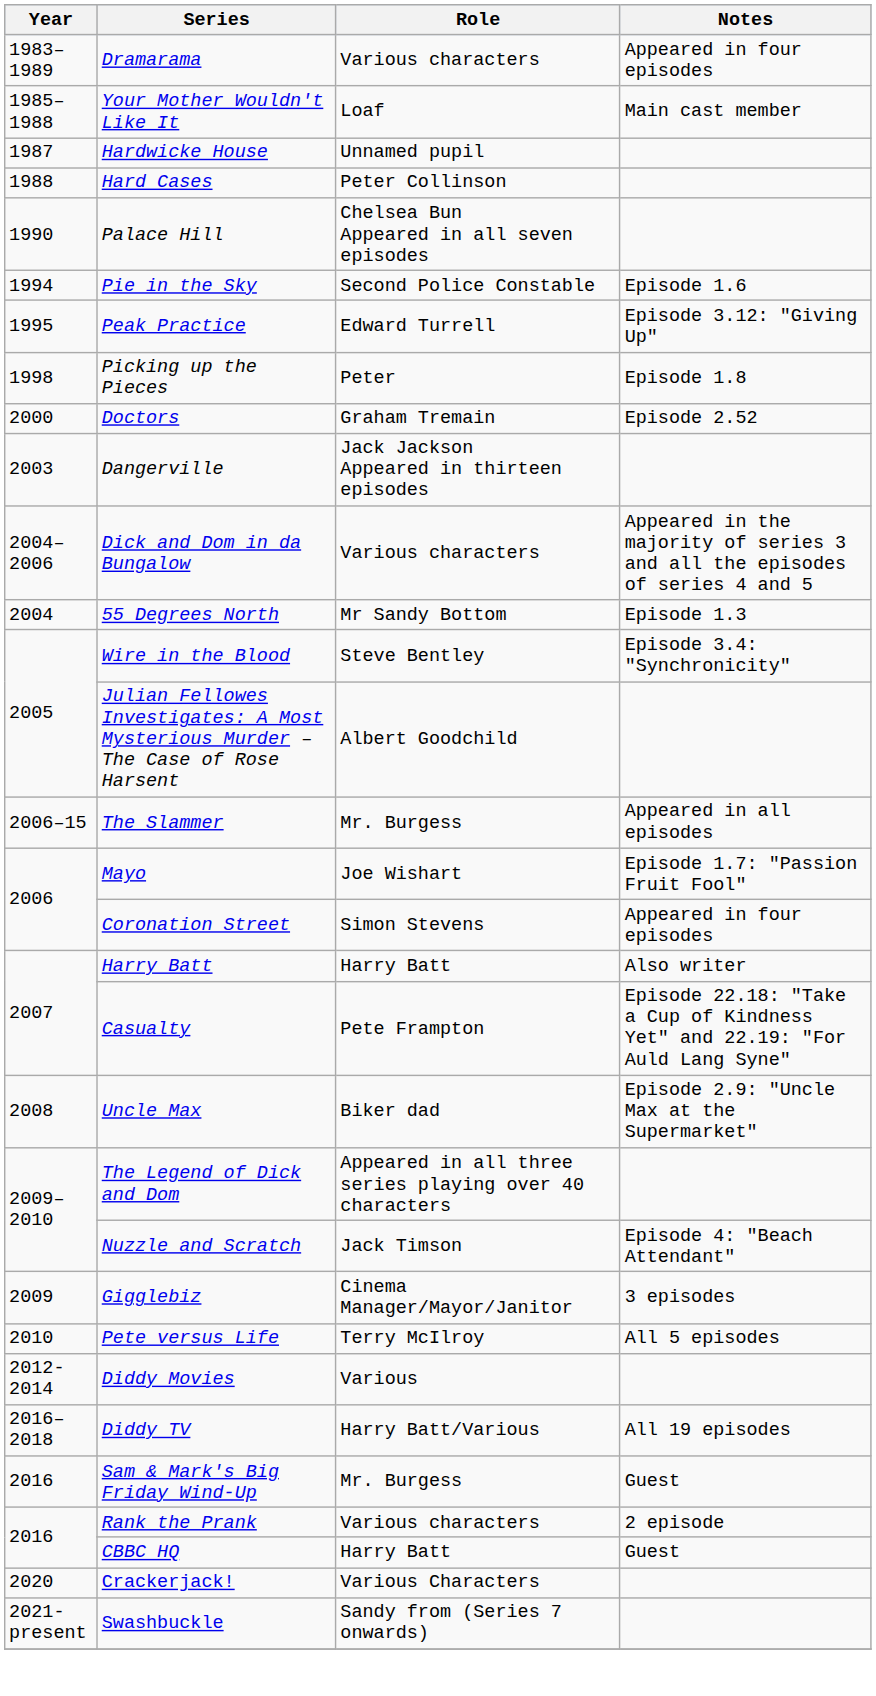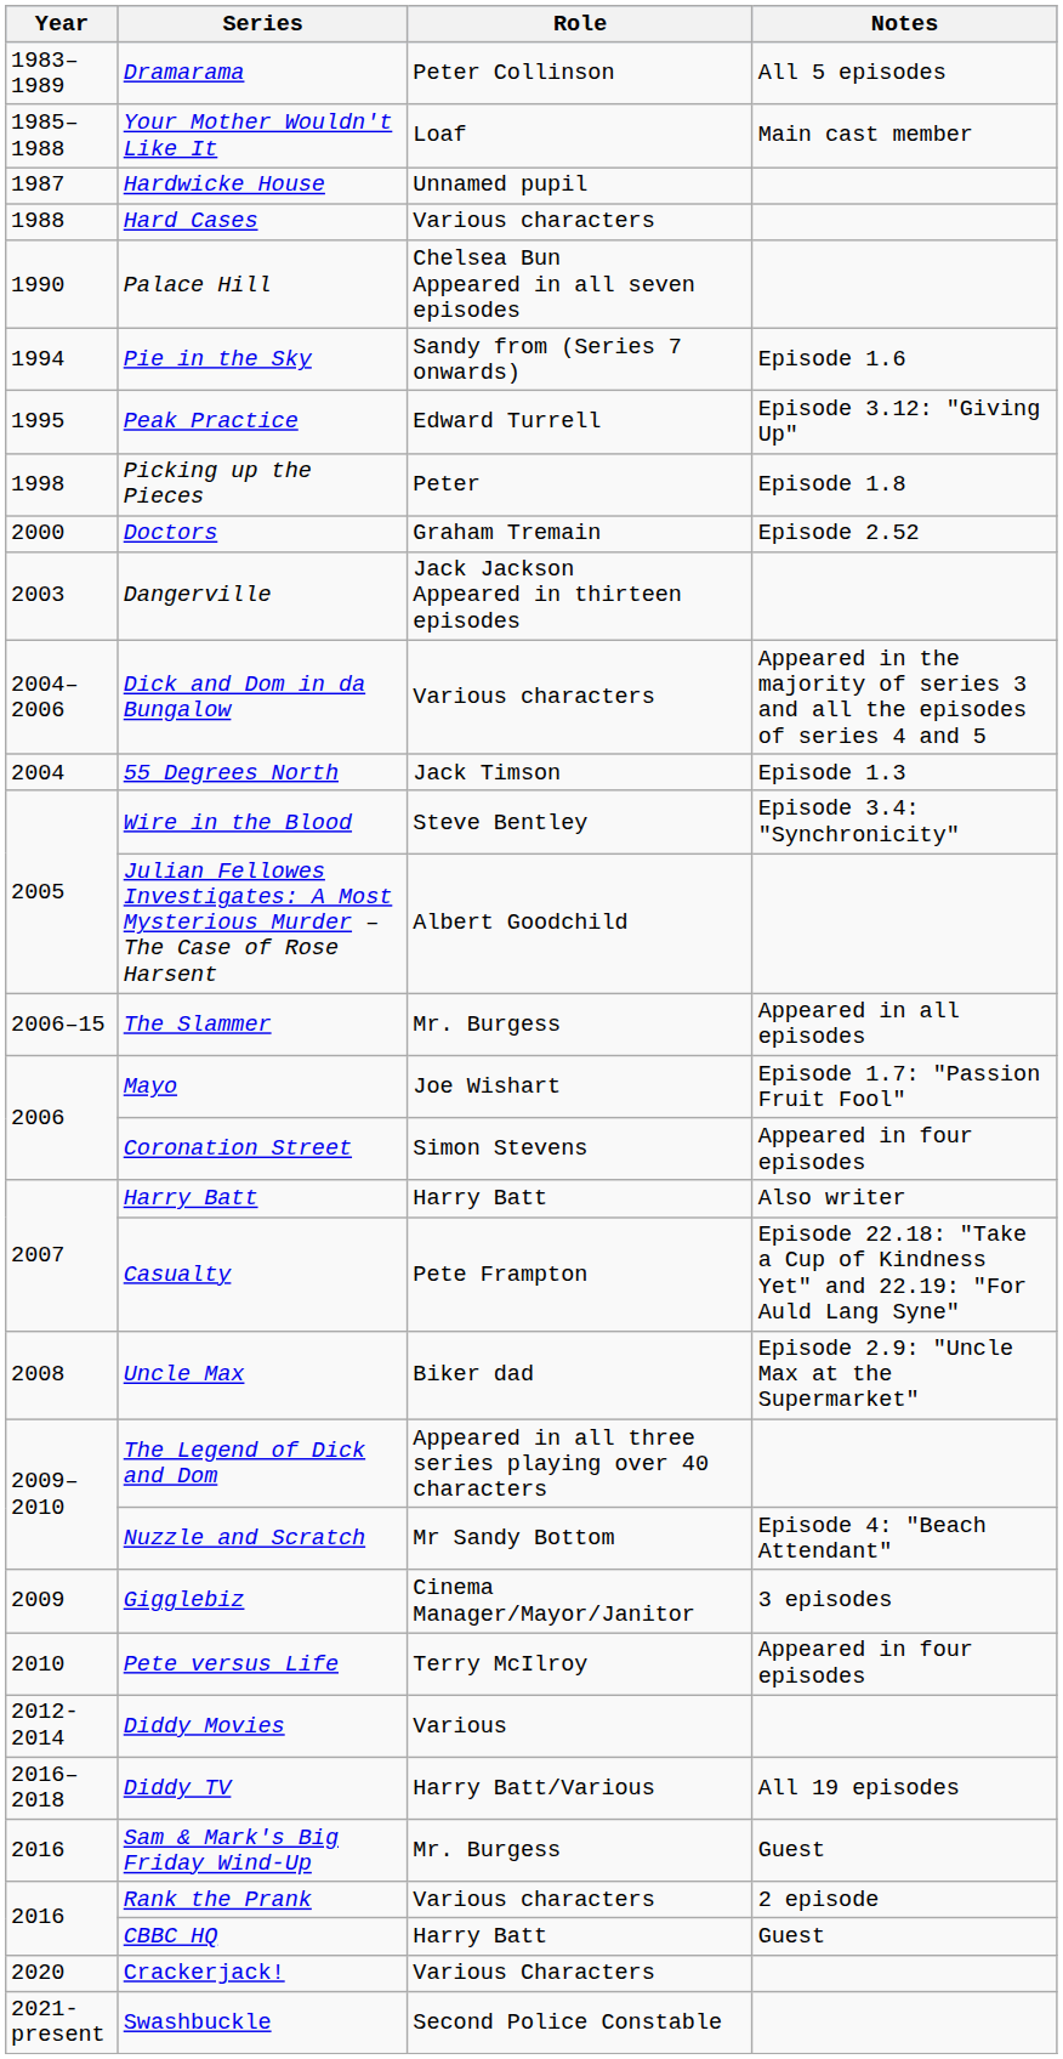Dramarama | Role: Various characters -> Peter Collinson
Dramarama | Notes: Appeared in four episodes -> All 5 episodes
Hard Cases | Role: Peter Collinson -> Various characters
Pie in the Sky | Role: Second Police Constable -> Sandy from (Series 7 onwards)
55 Degrees North | Role: Mr Sandy Bottom -> Jack Timson
Nuzzle and Scratch | Role: Jack Timson -> Mr Sandy Bottom
Pete versus Life | Notes: All 5 episodes -> Appeared in four episodes
Swashbuckle | Role: Sandy from (Series 7 onwards) -> Second Police Constable
